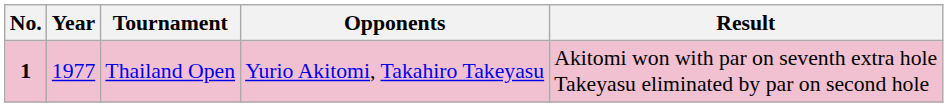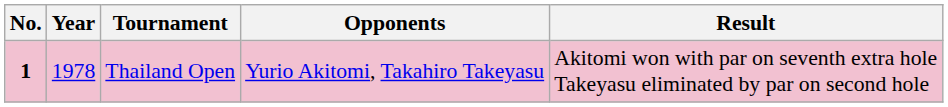Thailand Open | Year: 1977 -> 1978
